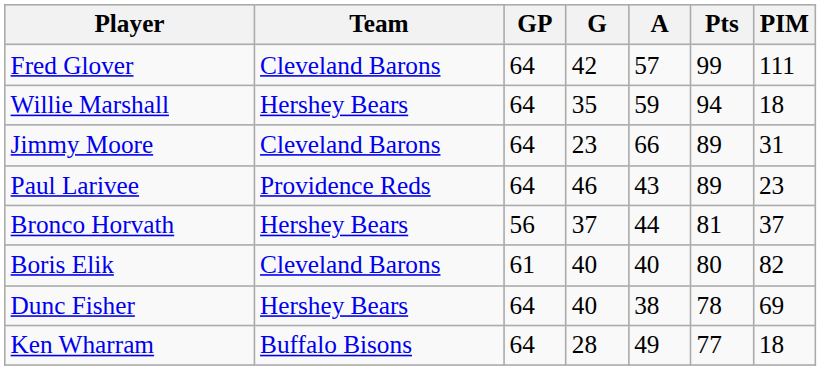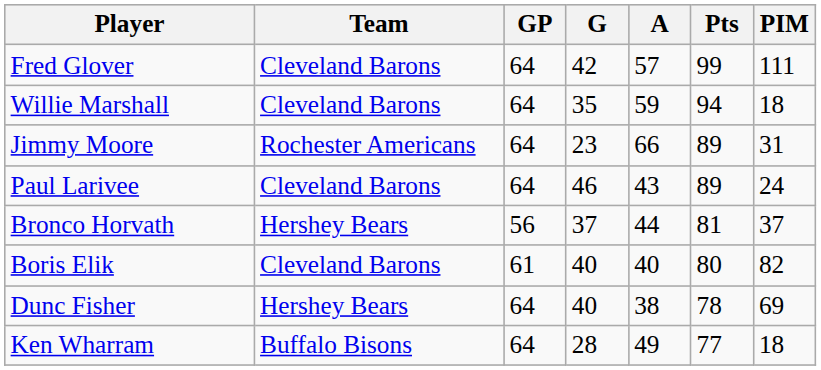Willie Marshall | Team: Hershey Bears -> Cleveland Barons
Jimmy Moore | Team: Cleveland Barons -> Rochester Americans
Paul Larivee | Team: Providence Reds -> Cleveland Barons
Paul Larivee | PIM: 23 -> 24
